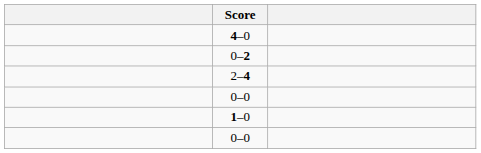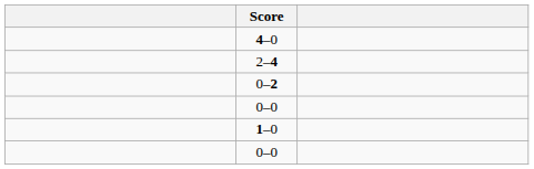rows swapped: 0–2 <-> 2–4
